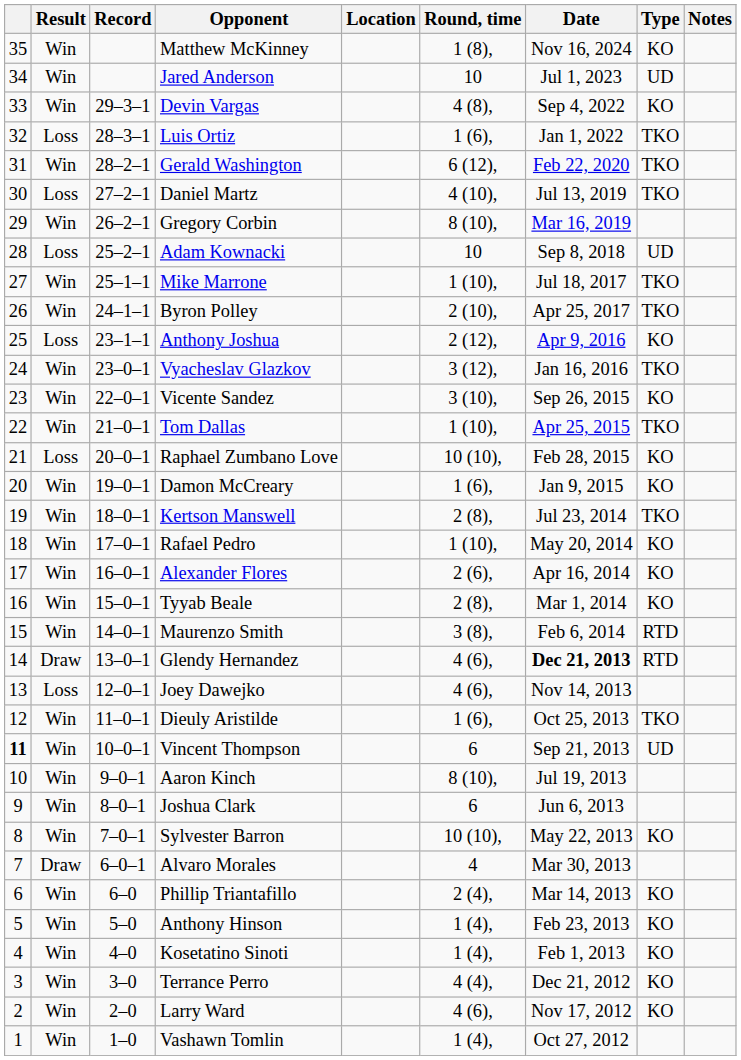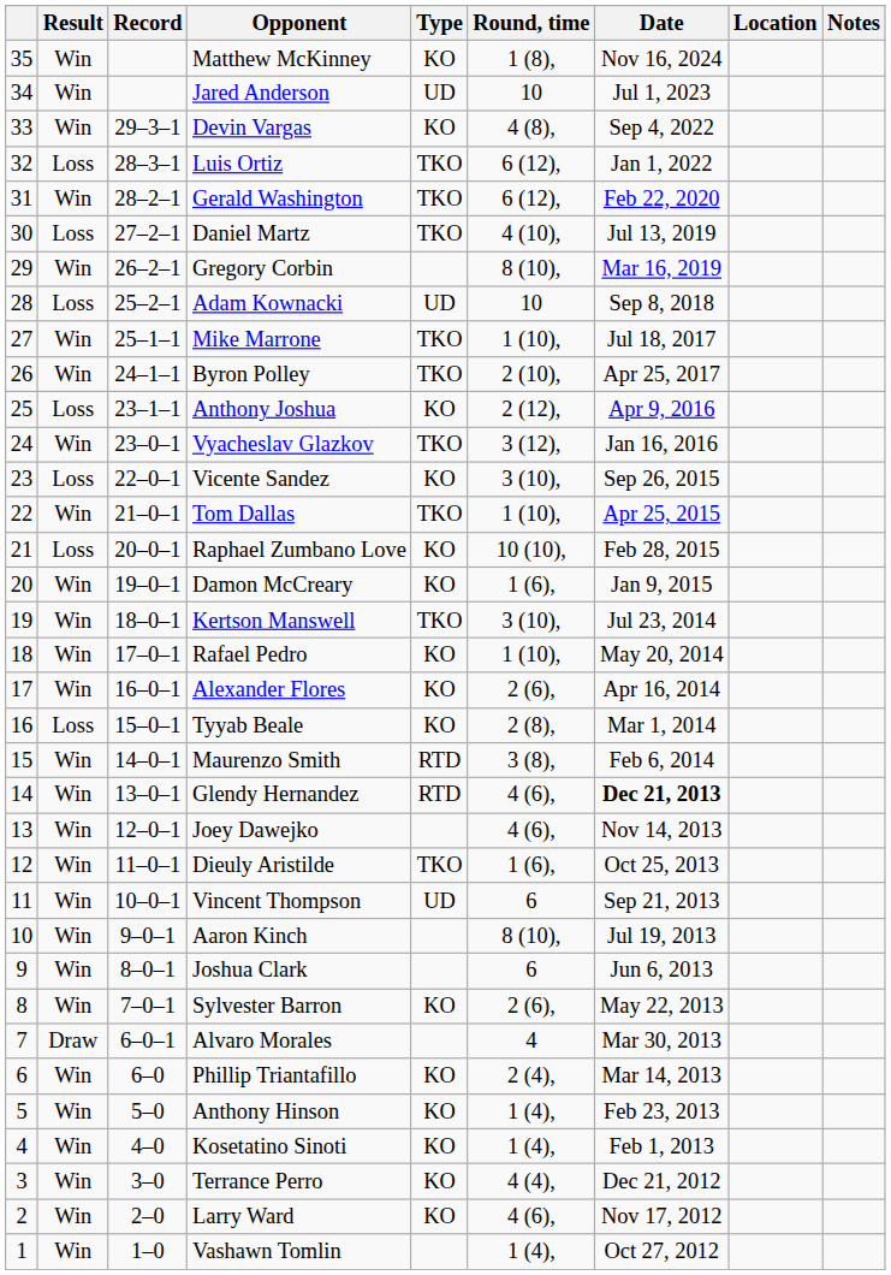columns swapped: Type <-> Location
Luis Ortiz | Round, time: 1 (6), -> 6 (12),
Vicente Sandez | Result: Win -> Loss
Kertson Manswell | Round, time: 2 (8), -> 3 (10),
Tyyab Beale | Result: Win -> Loss
Glendy Hernandez | Result: Draw -> Win
Joey Dawejko | Result: Loss -> Win
Vincent Thompson | column 1: bold -> normal
Sylvester Barron | Round, time: 10 (10), -> 2 (6),
